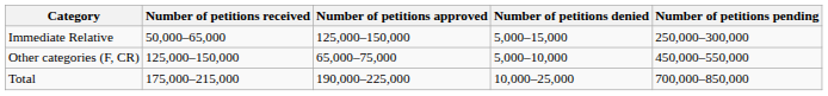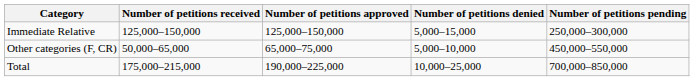Immediate Relative | Number of petitions received: 50,000–65,000 -> 125,000–150,000
Other categories (F, CR) | Number of petitions received: 125,000–150,000 -> 50,000–65,000
